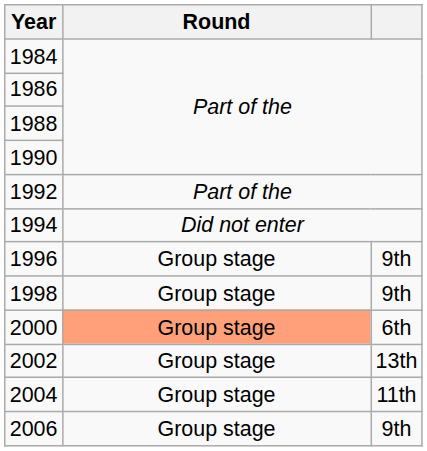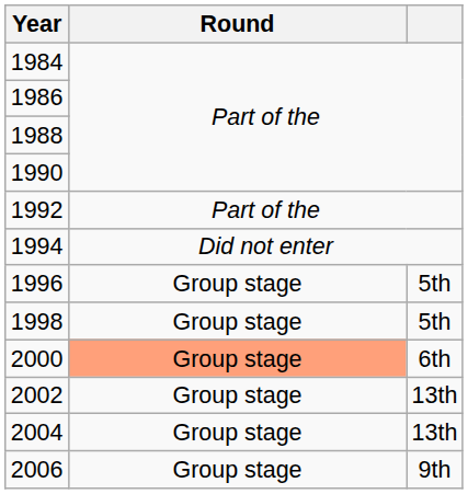1996 | column 3: 9th -> 5th
1998 | column 3: 9th -> 5th
2004 | column 3: 11th -> 13th
